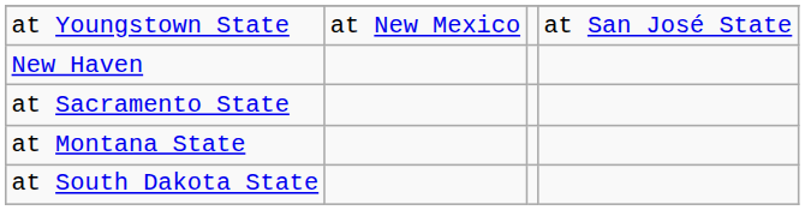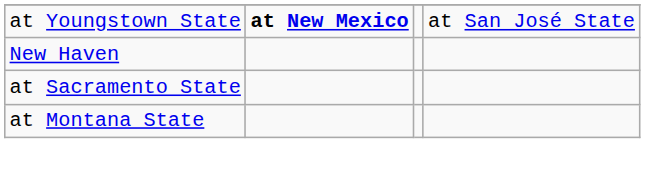at Youngstown State | column 2: normal -> bold
- row: at South Dakota State
